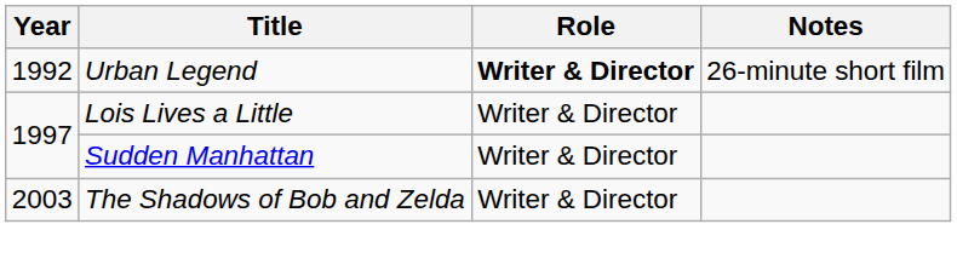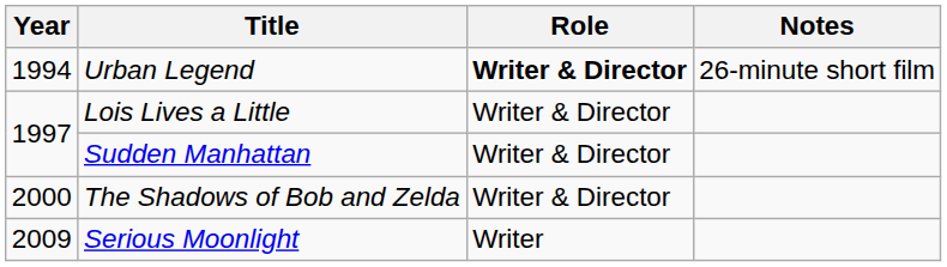Urban Legend | Year: 1992 -> 1994
The Shadows of Bob and Zelda | Year: 2003 -> 2000
+ row: 2009 | Serious Moonlight | Writer
